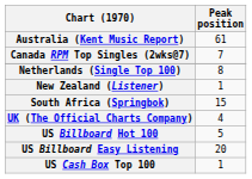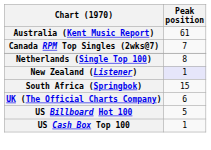New Zealand (Listener) | Peak position: no background -> lavender background
UK (The Official Charts Company) | Peak position: 4 -> 6
- row: US Billboard Easy Listening | 20
